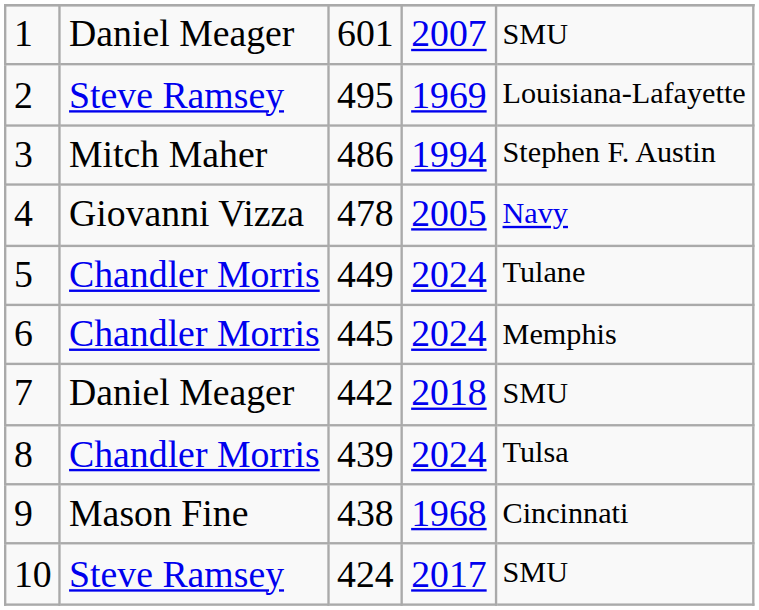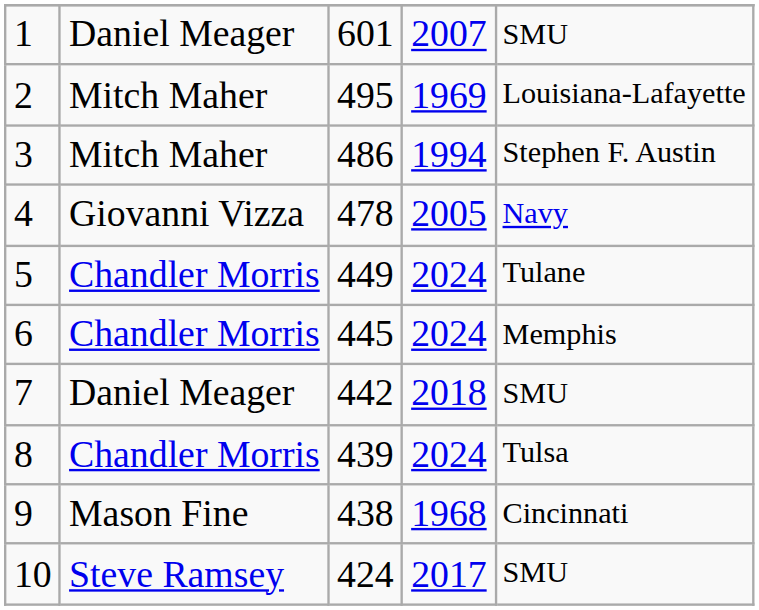2 | column 2: Steve Ramsey -> Mitch Maher
